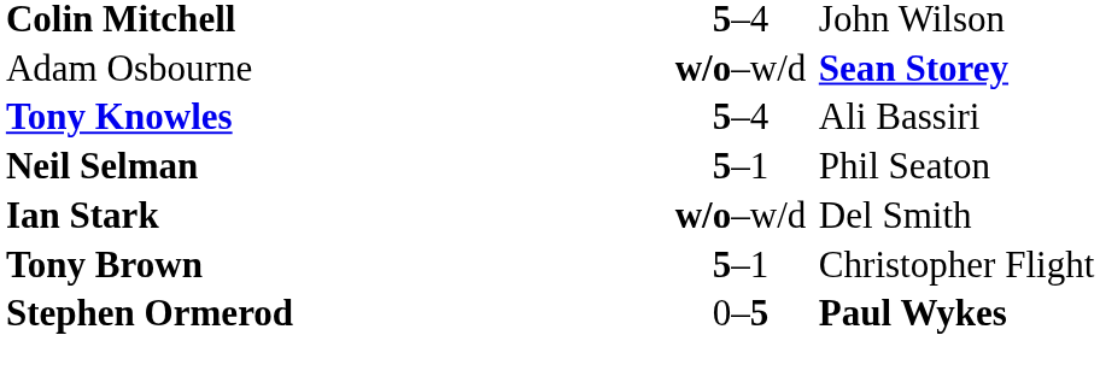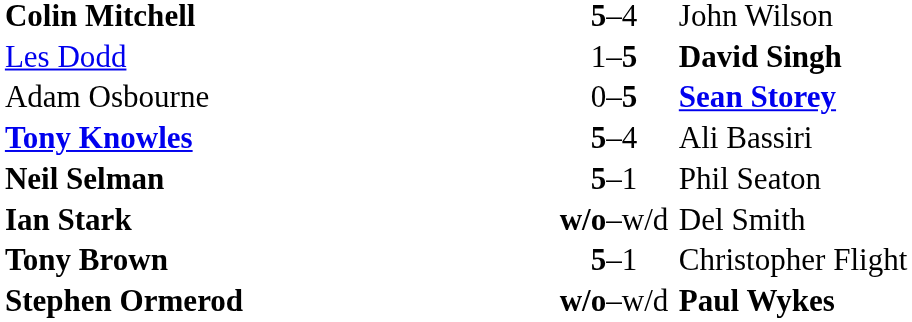+ row: Les Dodd | 1–5 | David Singh
Adam Osbourne | column 2: w/o–w/d -> 0–5
Stephen Ormerod | column 2: 0–5 -> w/o–w/d
